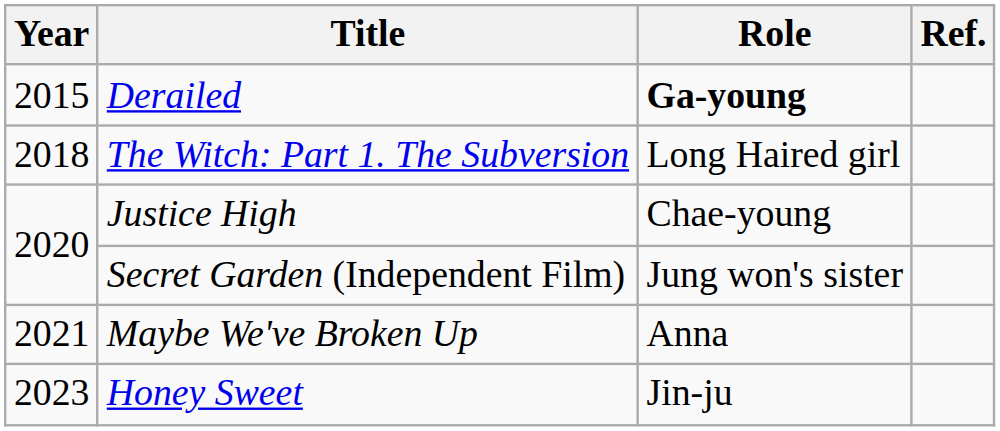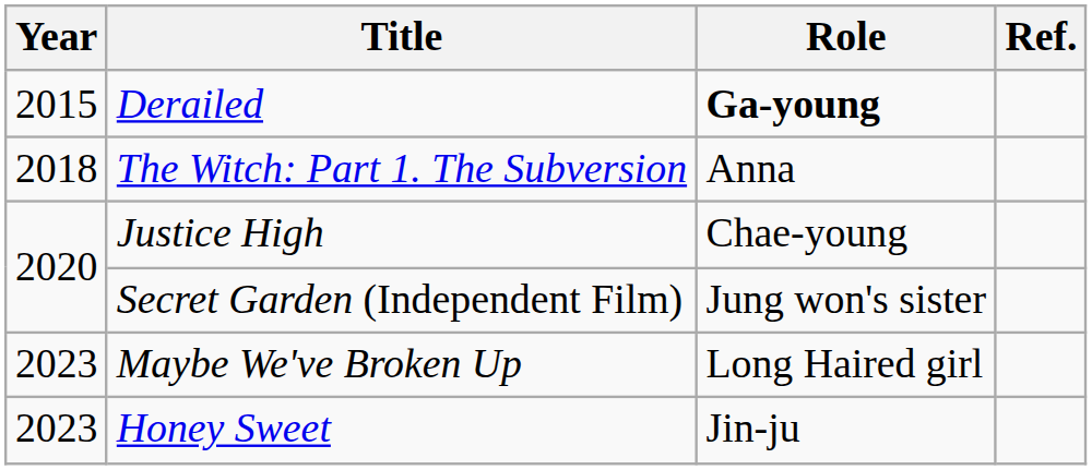The Witch: Part 1. The Subversion | Role: Long Haired girl -> Anna
Maybe We've Broken Up | Year: 2021 -> 2023
Maybe We've Broken Up | Role: Anna -> Long Haired girl
